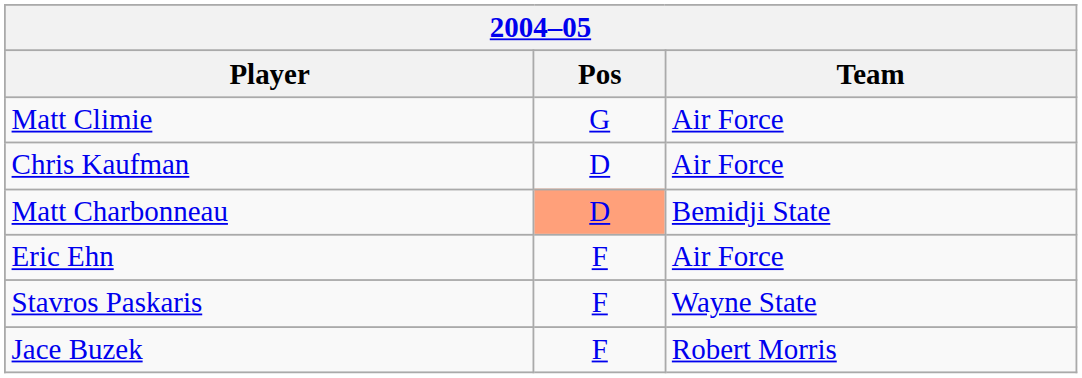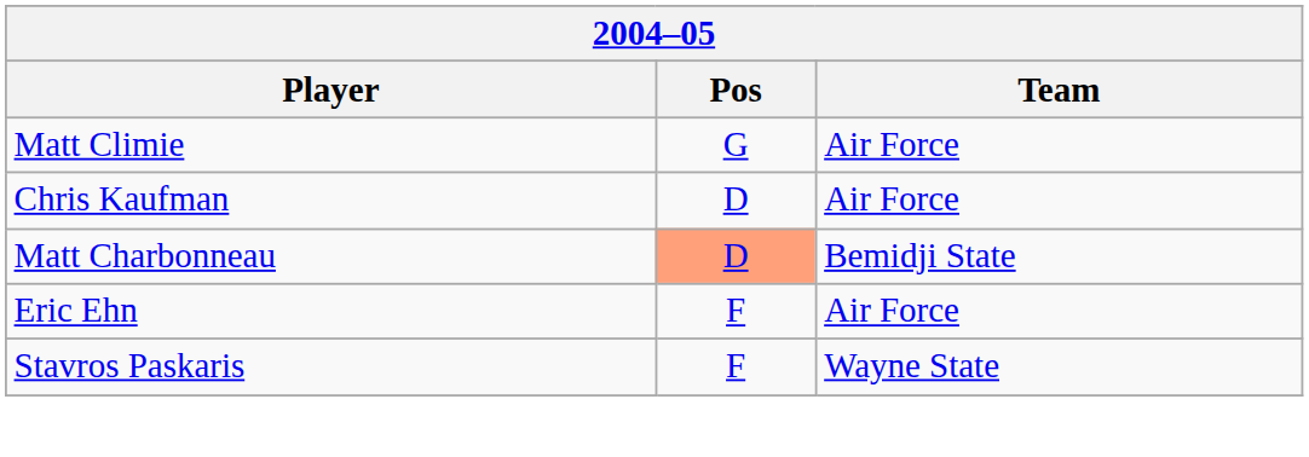- row: Jace Buzek | F | Robert Morris
